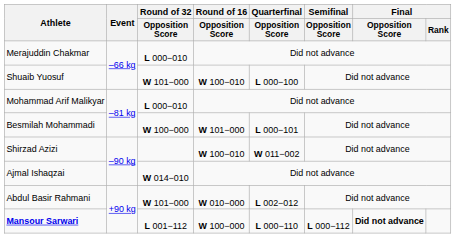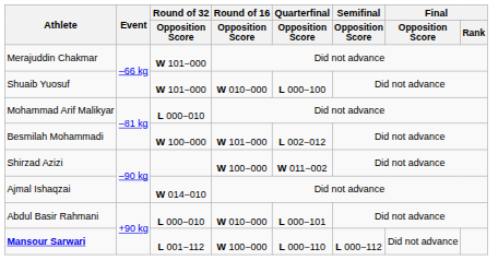Merajuddin Chakmar | Round of 32 / Opposition Score: L 000−010 -> W 101−000
Shuaib Yuosuf | Round of 16 / Opposition Score: W 100−010 -> W 010−000
Besmilah Mohammadi | Quarterfinal / Opposition Score: L 000−101 -> L 002−012
Shirzad Azizi | Round of 16 / Opposition Score: W 100−010 -> W 100−000
Abdul Basir Rahmani | Round of 32 / Opposition Score: W 101−000 -> L 000−010
Abdul Basir Rahmani | Quarterfinal / Opposition Score: L 002−012 -> L 000−101
Mansour Sarwari | Final / Opposition Score: bold -> normal
